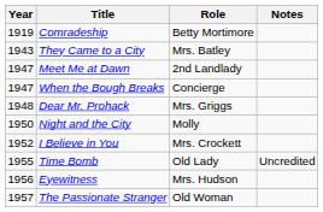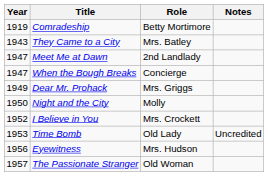Dear Mr. Prohack | Year: 1948 -> 1949
Time Bomb | Year: 1955 -> 1953
